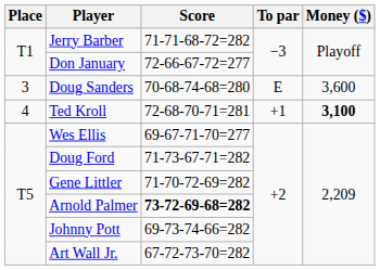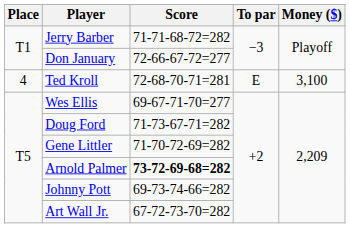- row: 3 | Doug Sanders | 70-68-74-68=280 | E | 3,600
Ted Kroll | To par: +1 -> E
Ted Kroll | Money ($): bold -> normal
